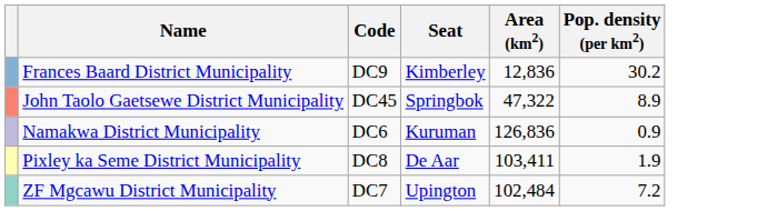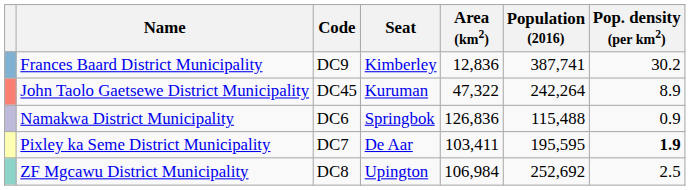+ column: Population (2016) | 387,741 | 242,264 | 115,488 | 195,595 | 252,692
John Taolo Gaetsewe District Municipality | Seat: Springbok -> Kuruman
Namakwa District Municipality | Seat: Kuruman -> Springbok
Pixley ka Seme District Municipality | Code: DC8 -> DC7
Pixley ka Seme District Municipality | Pop. density (per km2): normal -> bold
ZF Mgcawu District Municipality | Code: DC7 -> DC8
ZF Mgcawu District Municipality | Area (km2): 102,484 -> 106,984
ZF Mgcawu District Municipality | Pop. density (per km2): 7.2 -> 2.5
